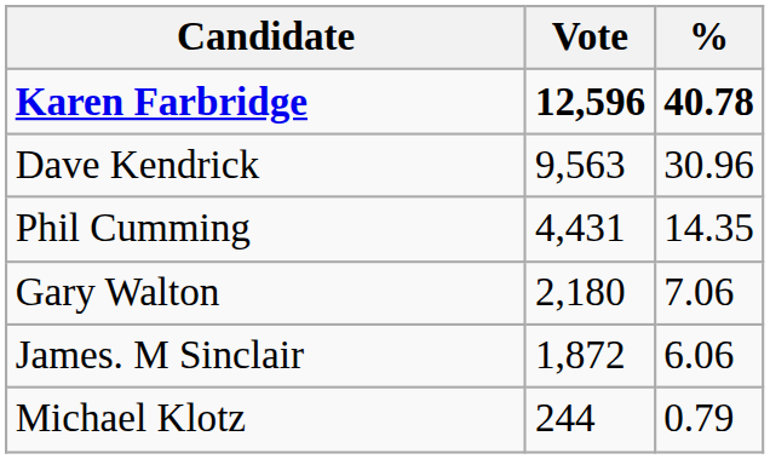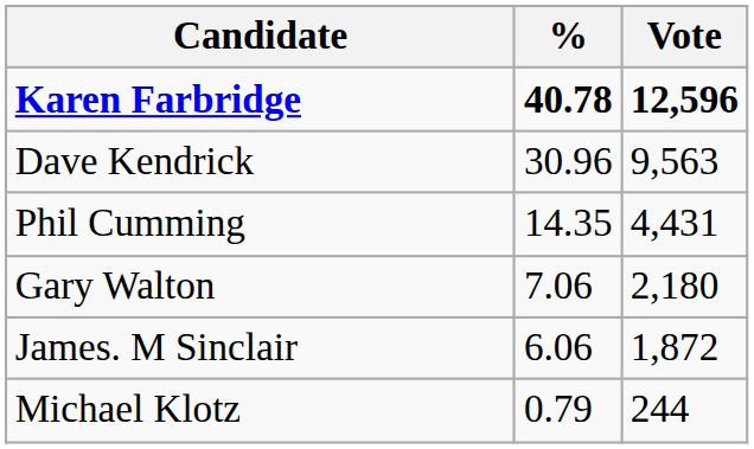columns swapped: Vote <-> %
